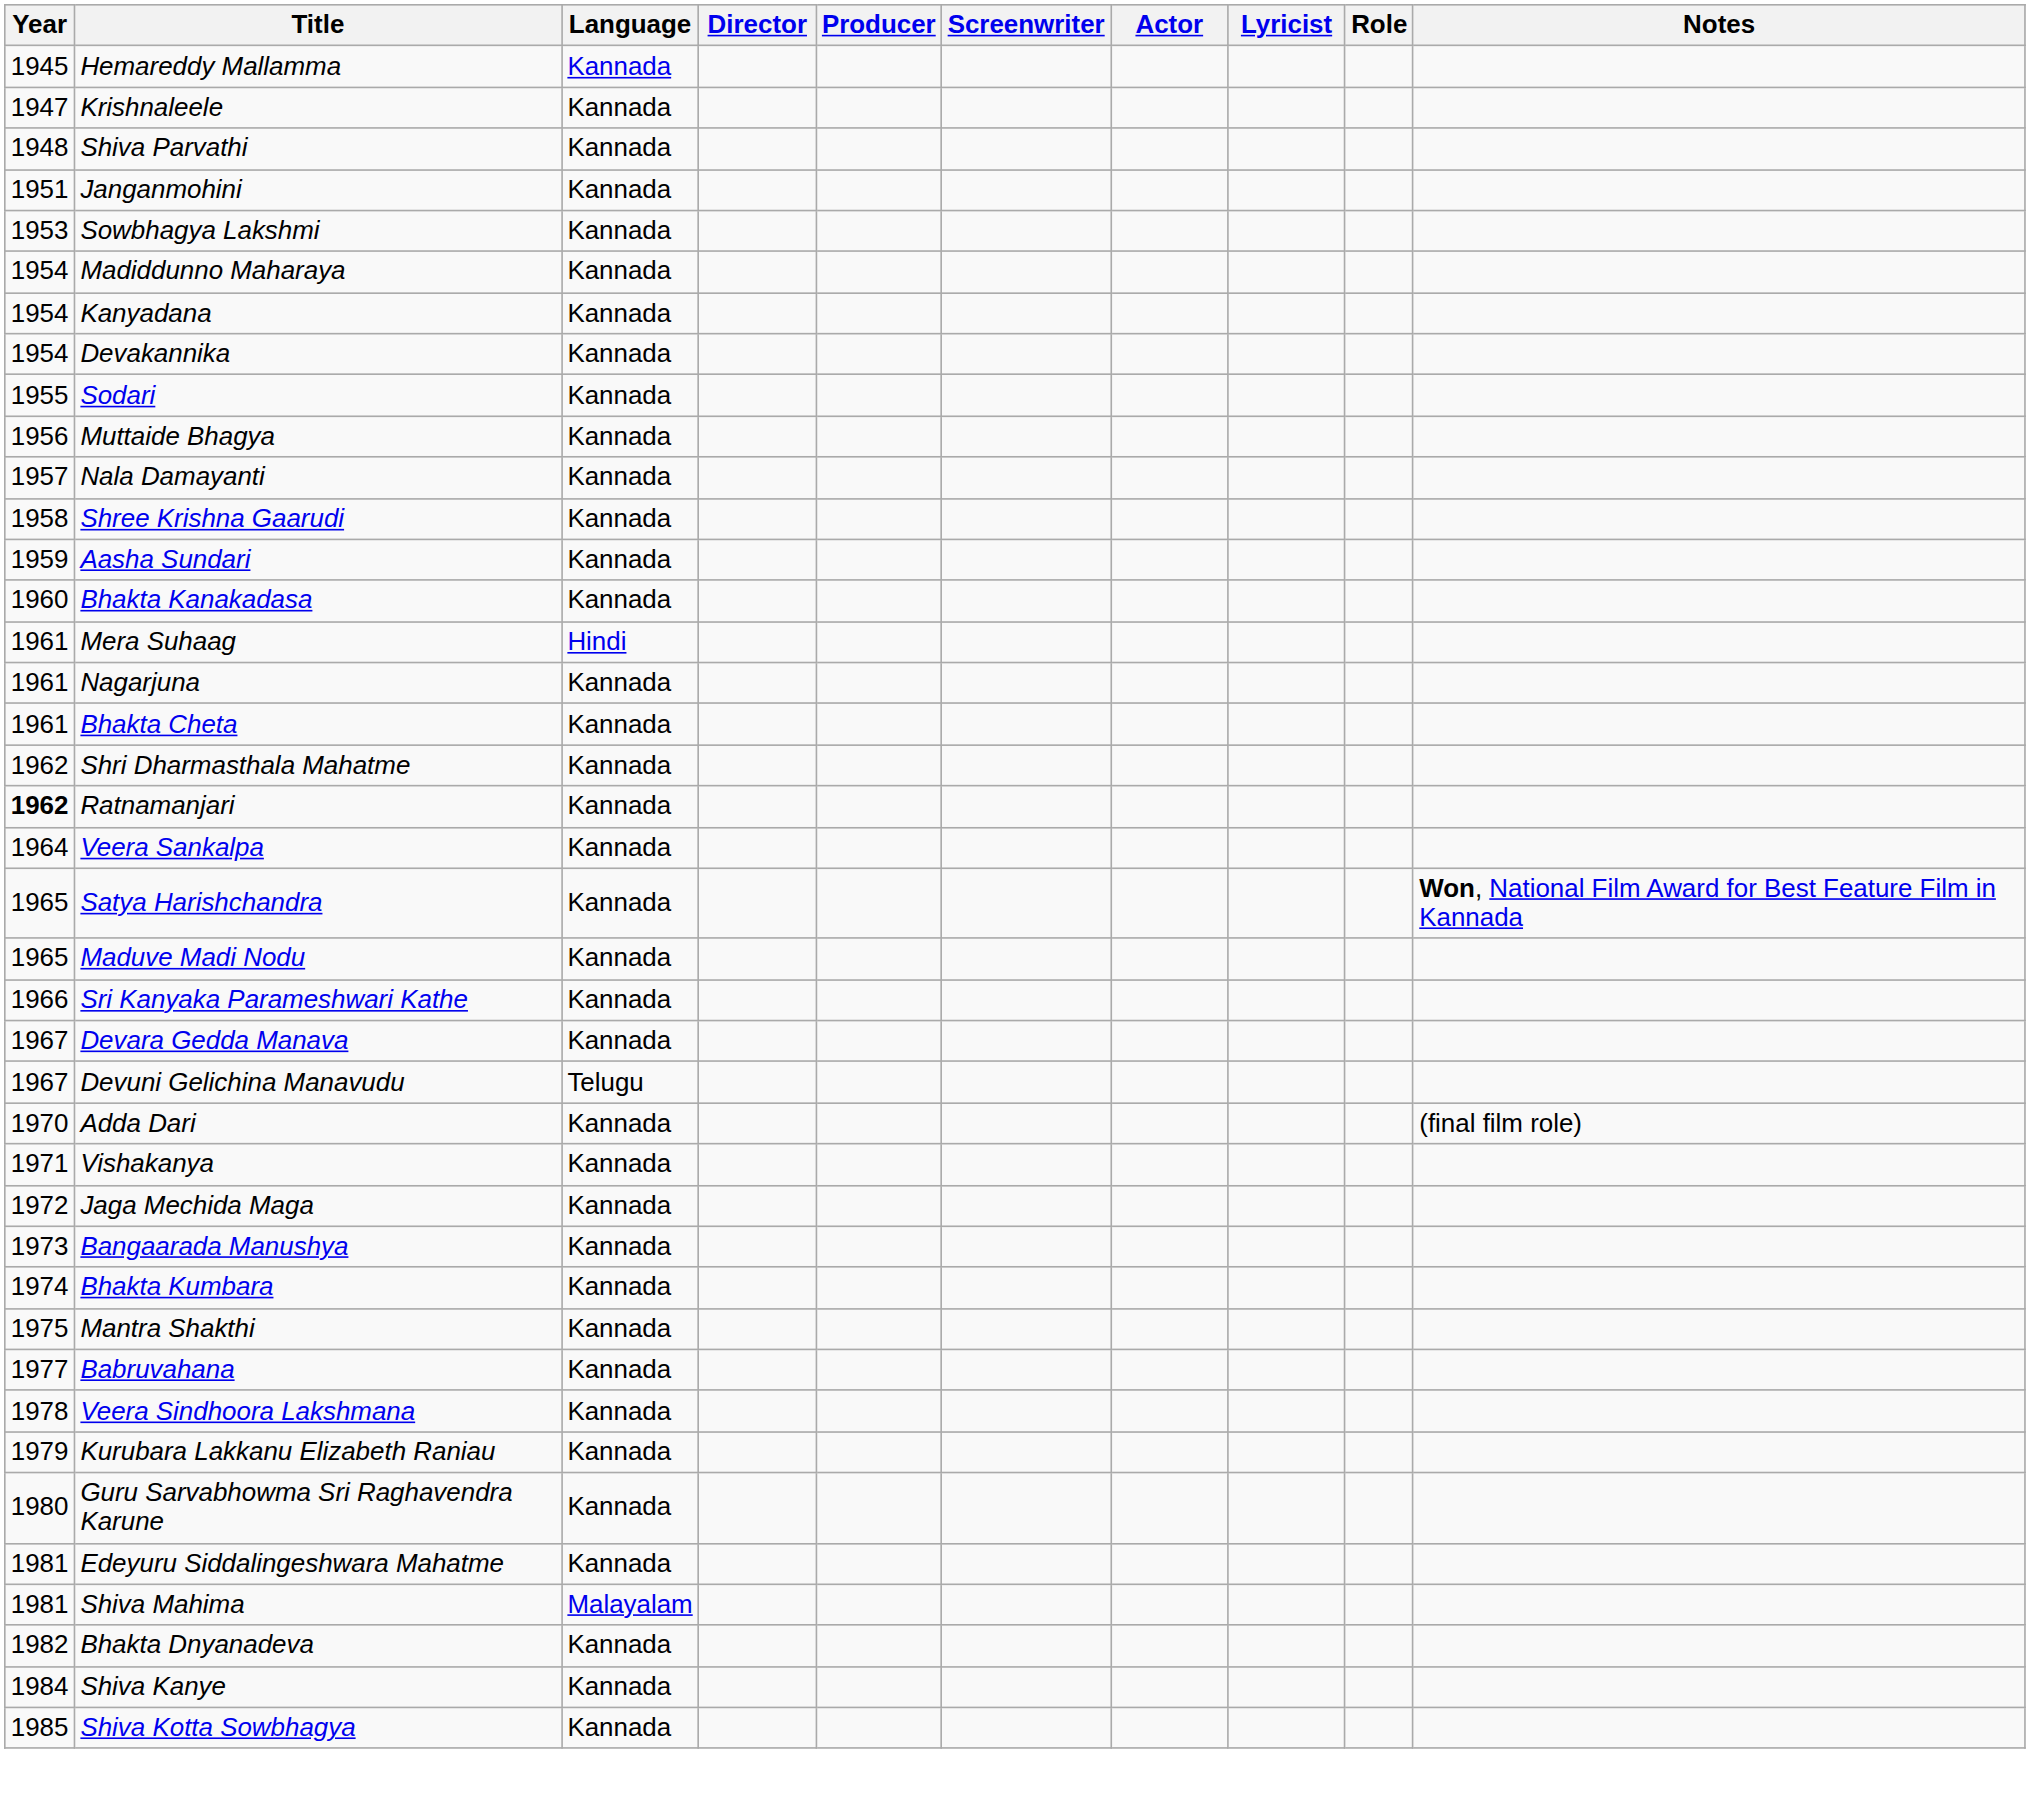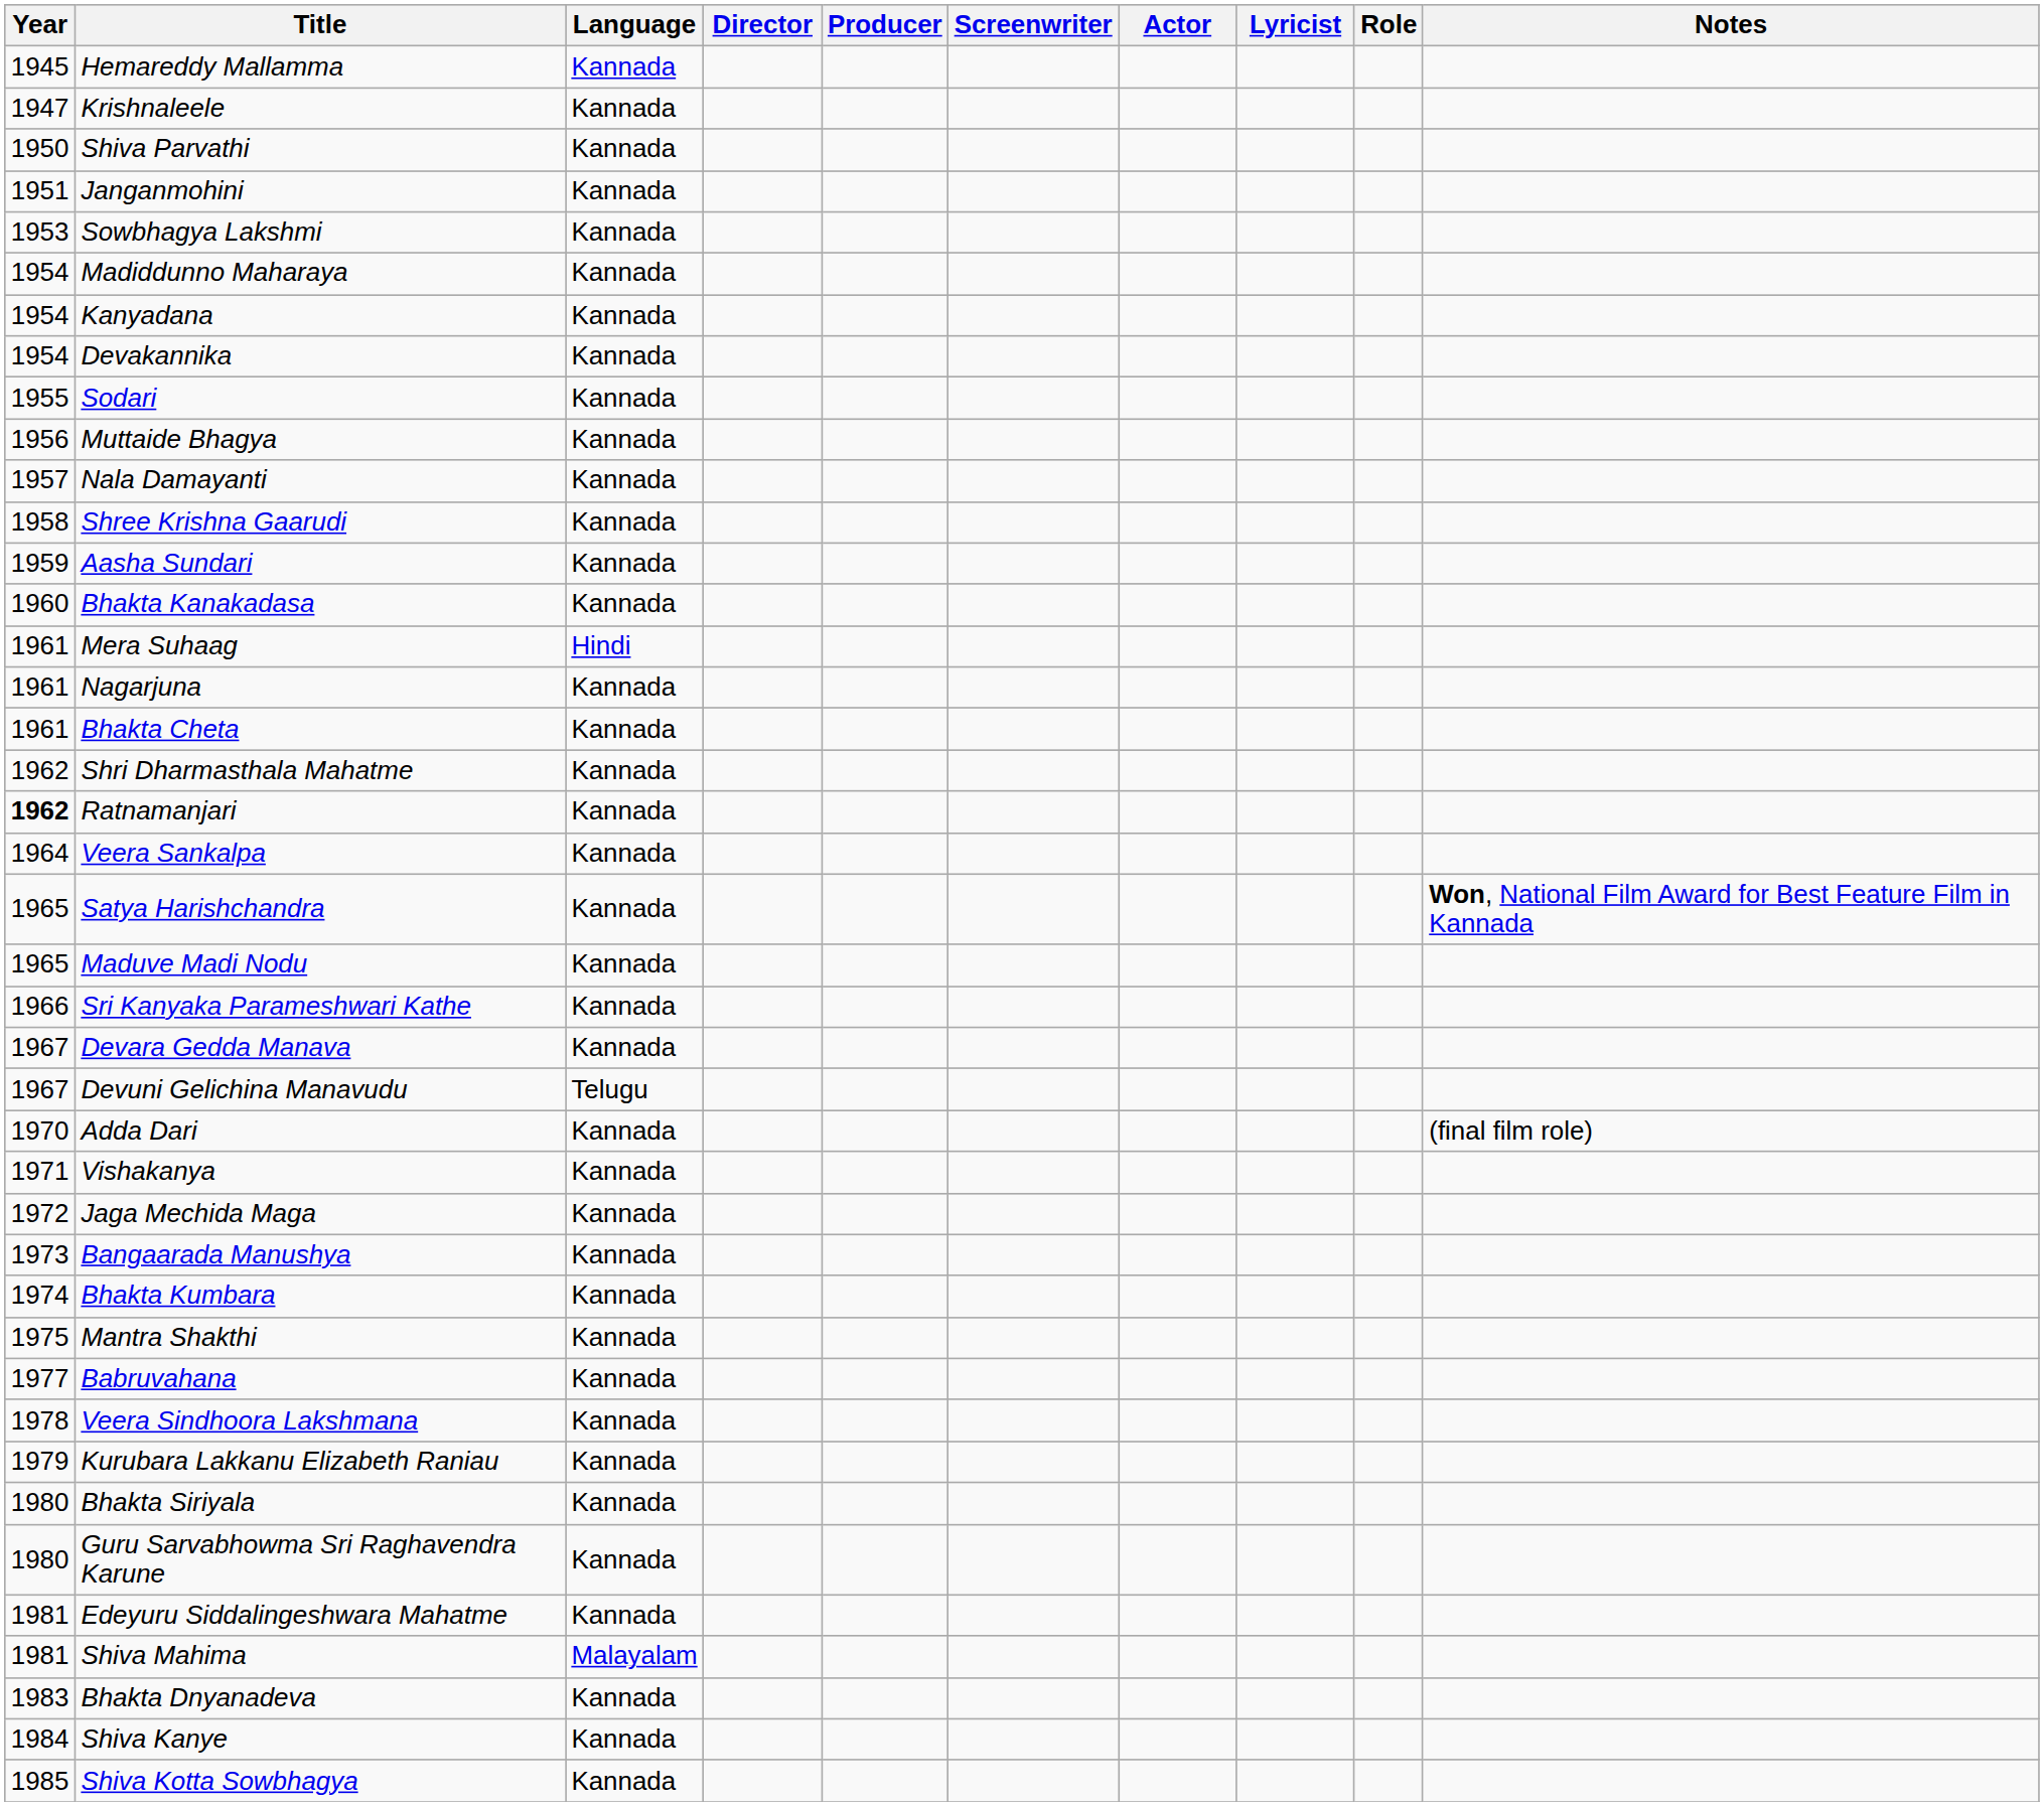Shiva Parvathi | Year: 1948 -> 1950
+ row: 1980 | Bhakta Siriyala | Kannada
Bhakta Dnyanadeva | Year: 1982 -> 1983
